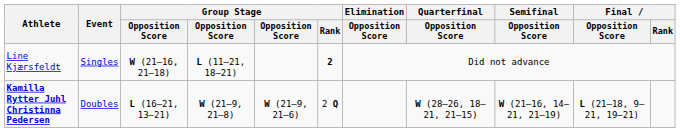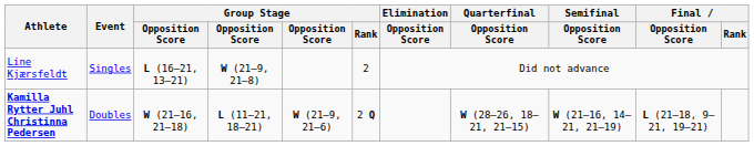Line Kjærsfeldt | column 3: W (21–16, 21–18) -> L (16–21, 13–21)
Line Kjærsfeldt | column 4: L (11–21, 18–21) -> W (21–9, 21–8)
Line Kjærsfeldt | Group Stage / Rank: bold -> normal
Kamilla Rytter Juhl Christinna Pedersen | column 3: L (16–21, 13–21) -> W (21–16, 21–18)
Kamilla Rytter Juhl Christinna Pedersen | column 4: W (21–9, 21–8) -> L (11–21, 18–21)
